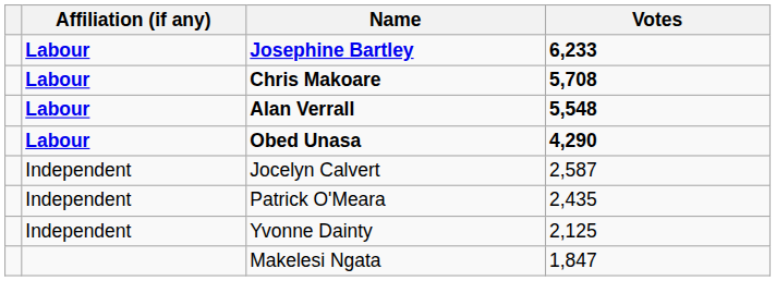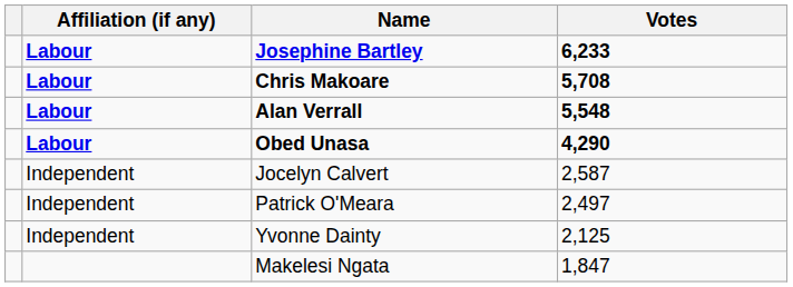Patrick O'Meara | Votes: 2,435 -> 2,497
